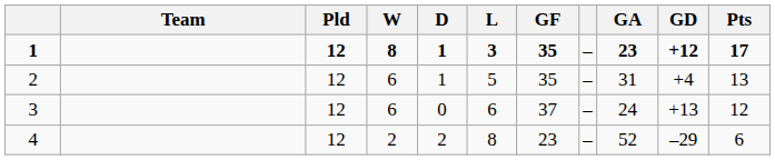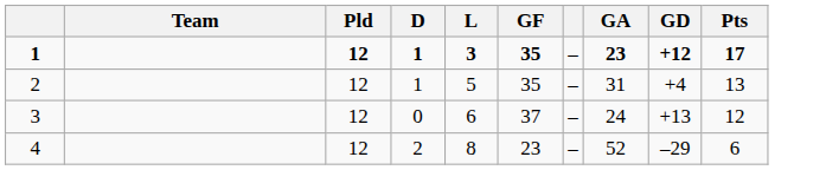- column: W | 8 | 6 | 6 | 2
